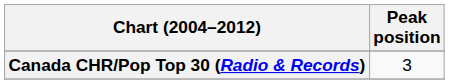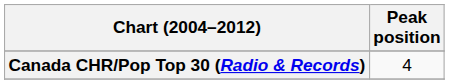Canada CHR/Pop Top 30 (Radio & Records) | Peak position: 3 -> 4
